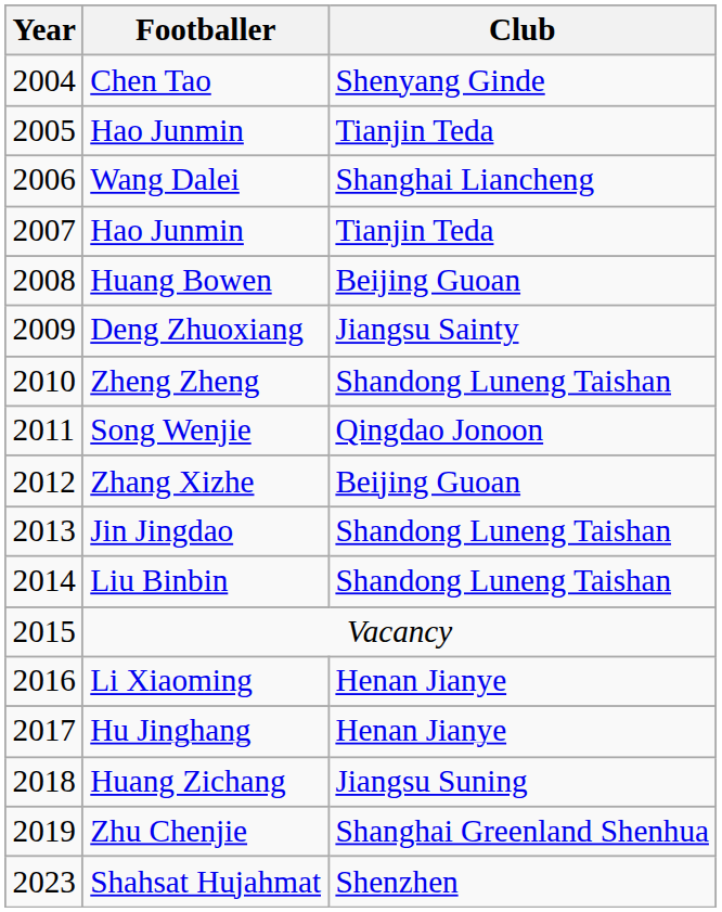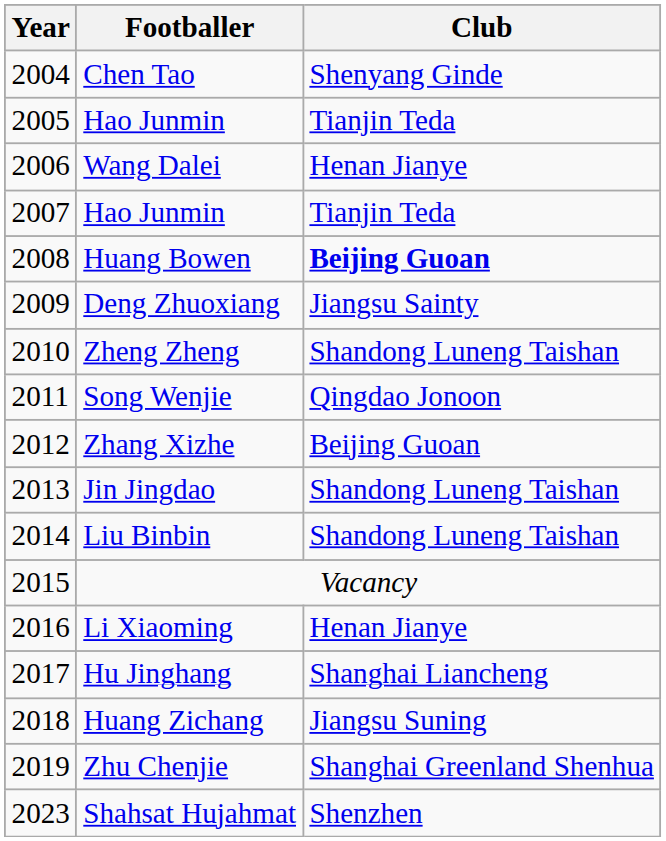Wang Dalei | Club: Shanghai Liancheng -> Henan Jianye
Huang Bowen | Club: normal -> bold
Hu Jinghang | Club: Henan Jianye -> Shanghai Liancheng
